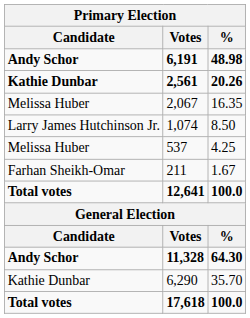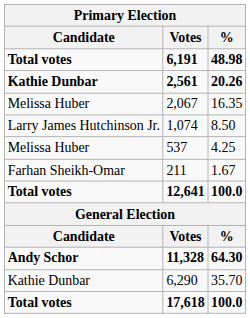6,191 | Candidate: Andy Schor -> Total votes
